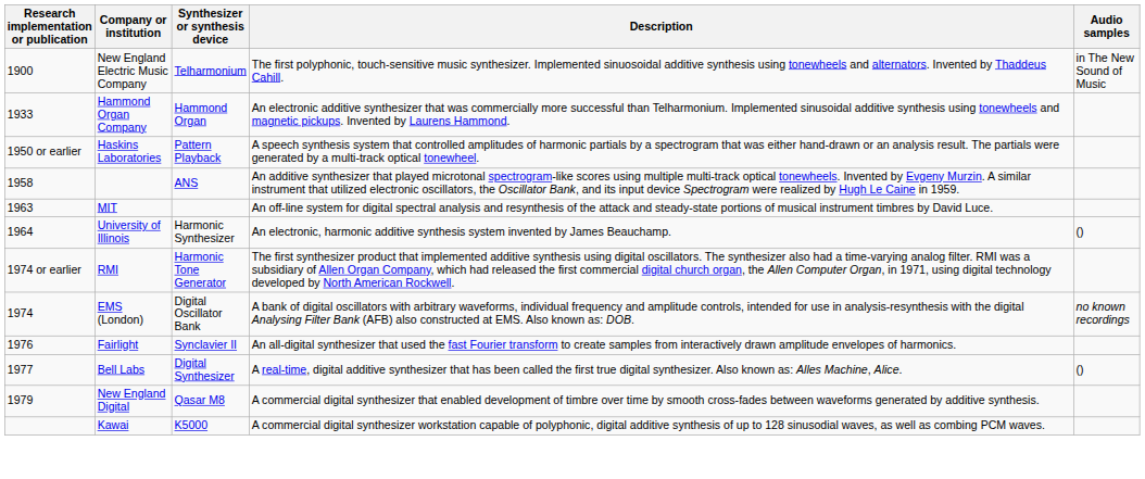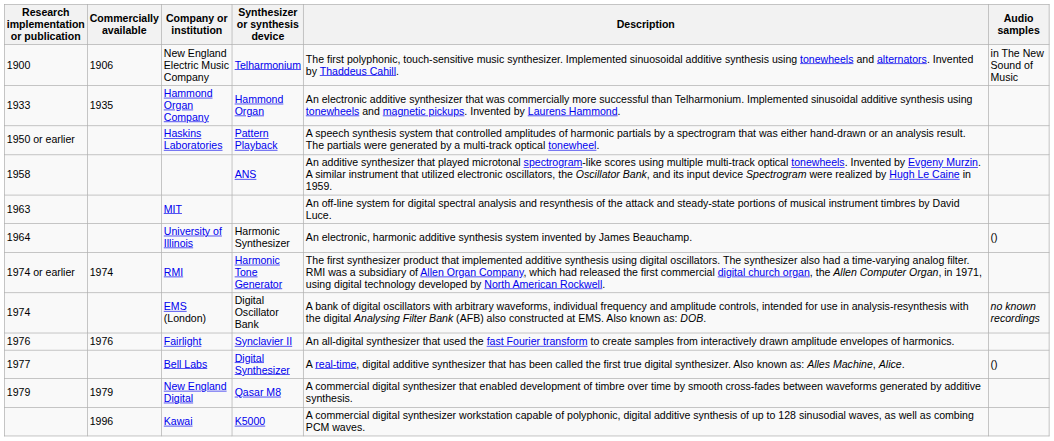+ column: Commercially available | 1906 | 1935 | 1974 | 1976 | 1979 | 1996
